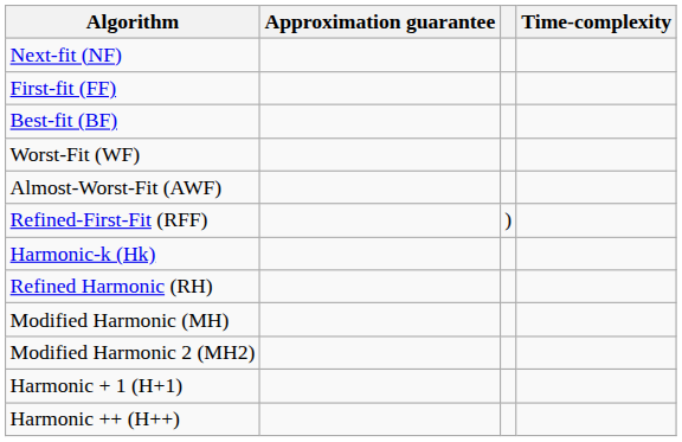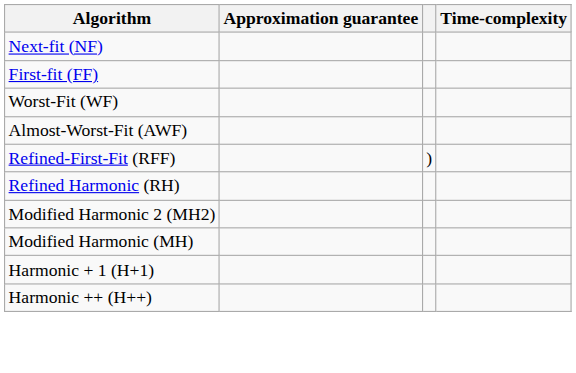- row: Best-fit (BF)
- row: Harmonic-k (Hk)
rows swapped: Modified Harmonic (MH) <-> Modified Harmonic 2 (MH2)
